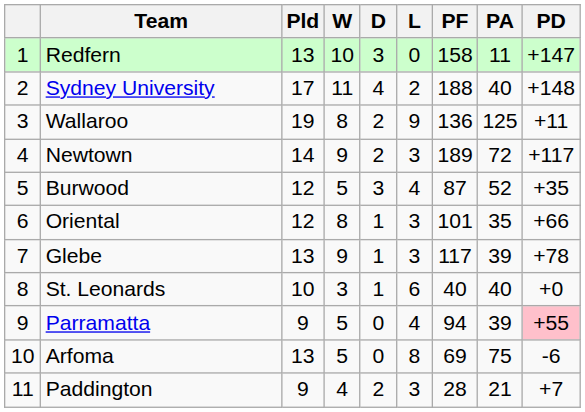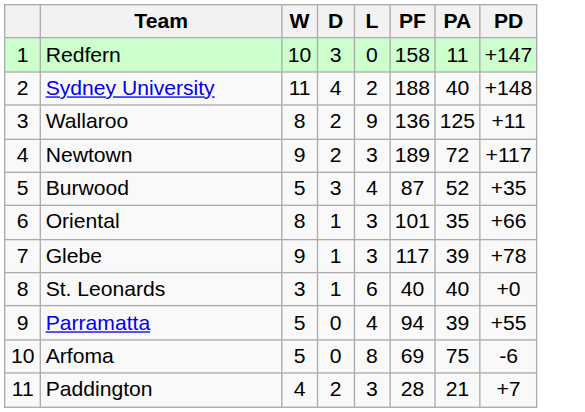- column: Pld | 13 | 17 | 19 | 14 | 12 | 12 | 13 | 10 | 9 | 13 | 9
Parramatta | PD: pink background -> no background
